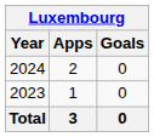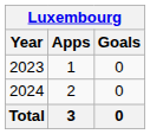rows swapped: 2023 <-> 2024
